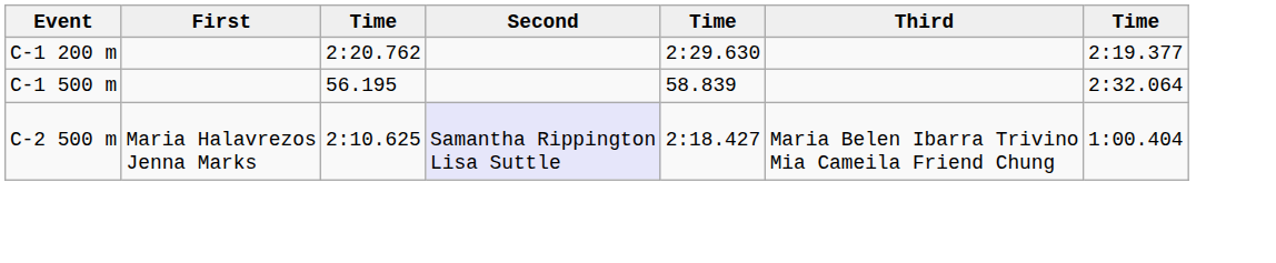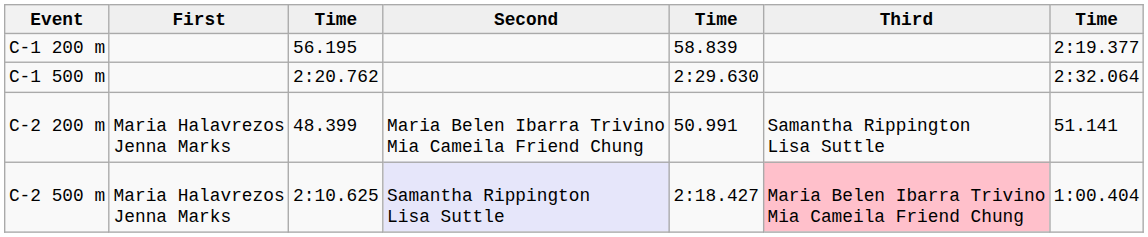C-1 200 m | column 3: 2:20.762 -> 56.195
C-1 200 m | column 5: 2:29.630 -> 58.839
C-1 500 m | column 3: 56.195 -> 2:20.762
C-1 500 m | column 5: 58.839 -> 2:29.630
+ row: C-2 200 m | Maria Halavrezos Jenna Marks | 48.399 | Maria Belen Ibarra Trivino Mia Cameila Friend Chung | 50.991 | Samantha Rippington Lisa Suttle | 51.141
C-2 500 m | Third: no background -> pink background
